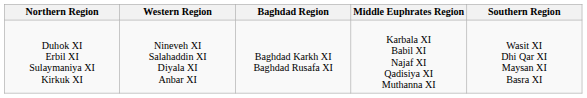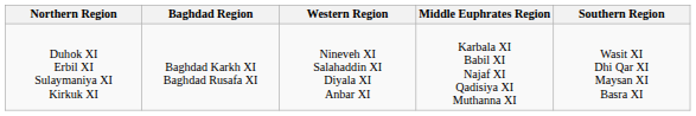columns swapped: Western Region <-> Baghdad Region
